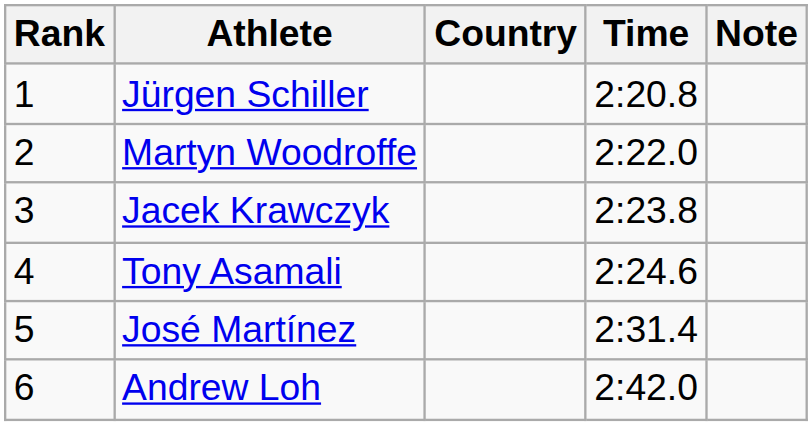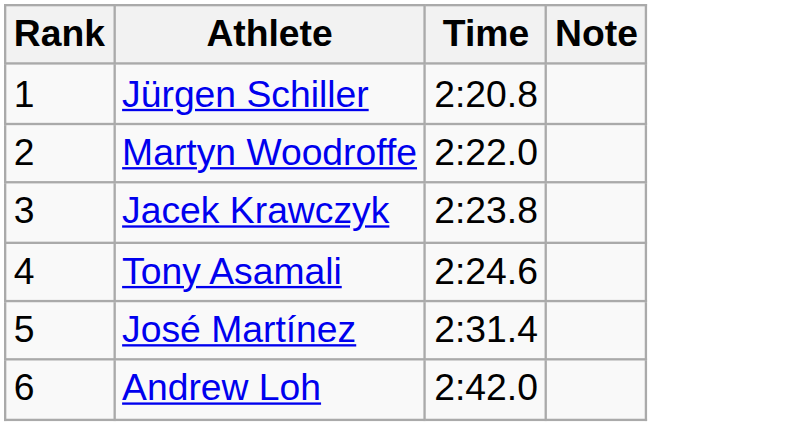- column: Country
